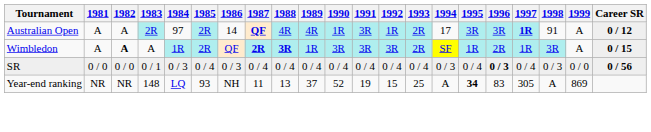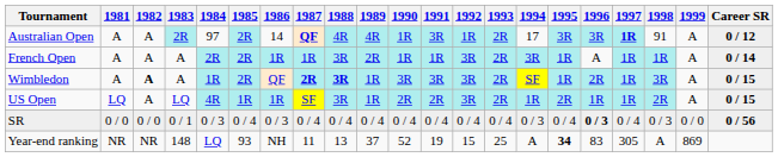+ row: French Open | A | A | A | 2R | 2R | 1R | 1R | 3R | 2R | 1R | 1R | 3R | 2R | 3R | 1R | A | 1R | 1R | A | 0 / 14
+ row: US Open | LQ | A | LQ | 4R | 1R | 1R | SF | 3R | 1R | 2R | 2R | 3R | 2R | 1R | 2R | 1R | 1R | 2R | A | 0 / 15
